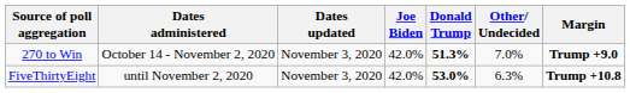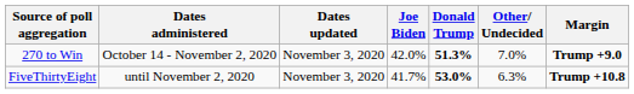FiveThirtyEight | Joe Biden: 42.0% -> 41.7%
